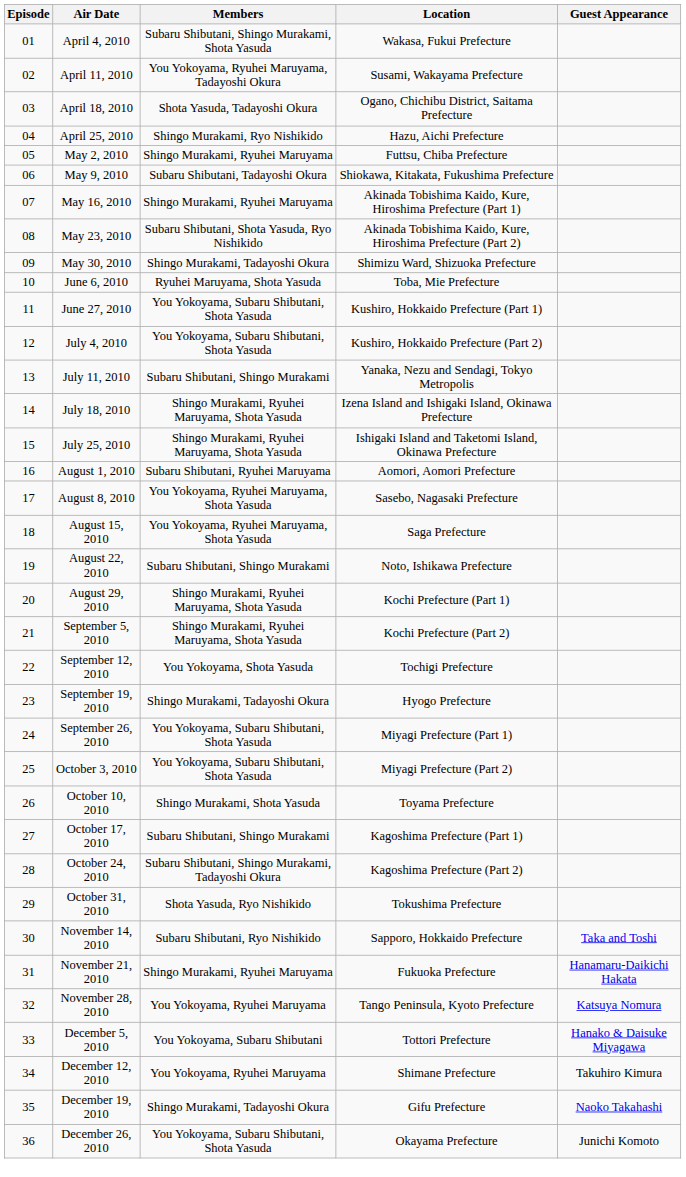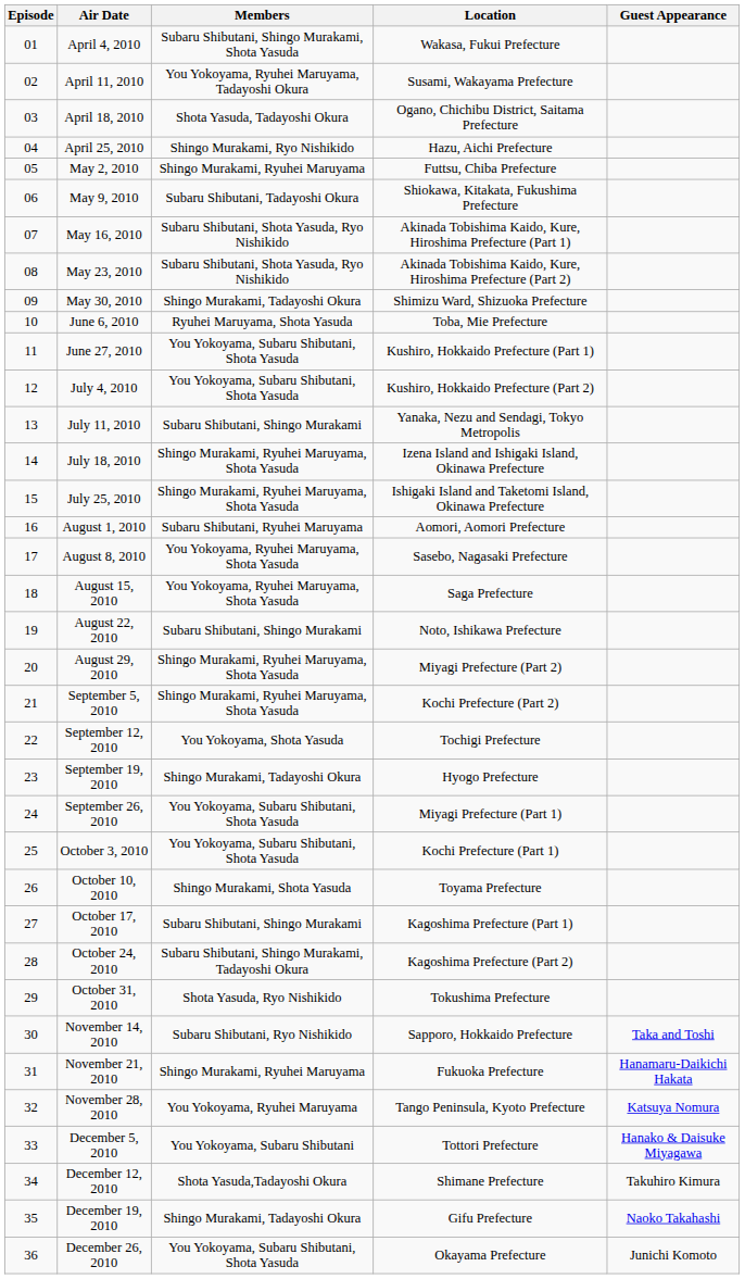May 16, 2010 | Members: Shingo Murakami, Ryuhei Maruyama -> Subaru Shibutani, Shota Yasuda, Ryo Nishikido
August 29, 2010 | Location: Kochi Prefecture (Part 1) -> Miyagi Prefecture (Part 2)
October 3, 2010 | Location: Miyagi Prefecture (Part 2) -> Kochi Prefecture (Part 1)
December 12, 2010 | Members: You Yokoyama, Ryuhei Maruyama -> Shota Yasuda,Tadayoshi Okura
